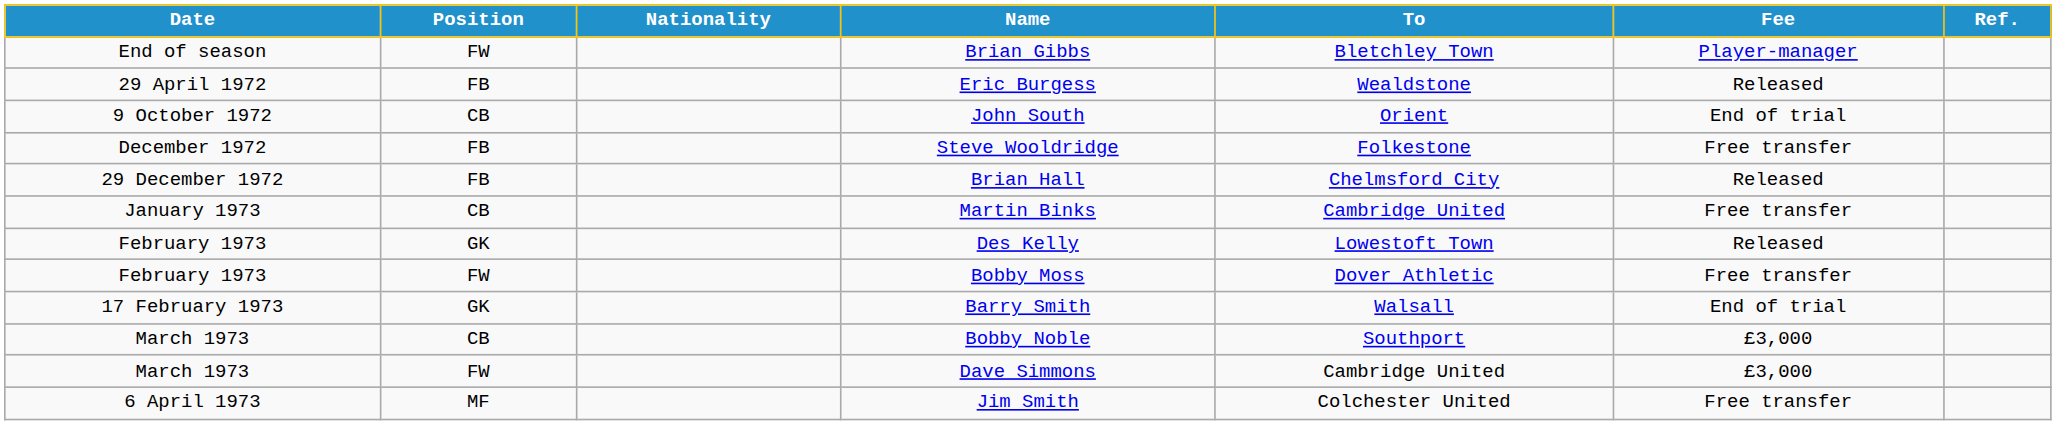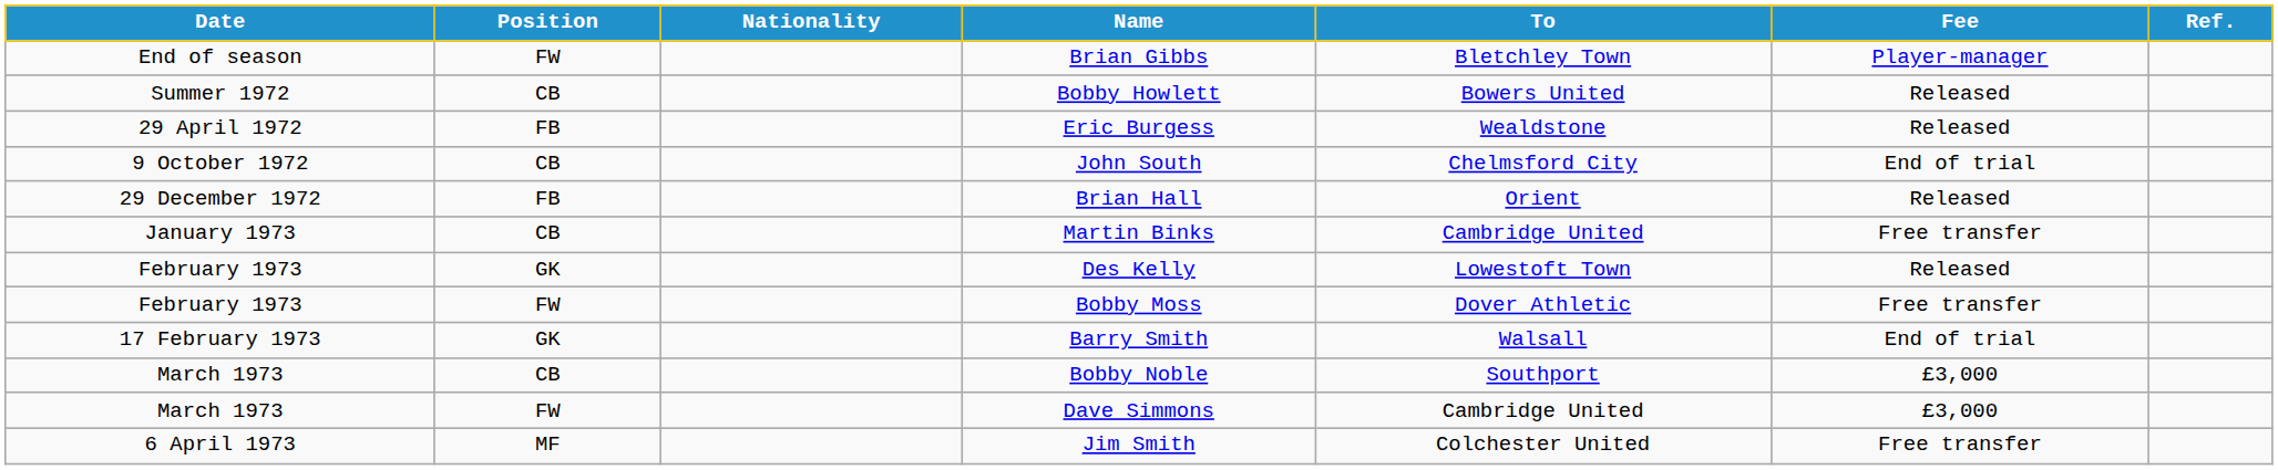+ row: Summer 1972 | CB | Bobby Howlett | Bowers United | Released
John South | To: Orient -> Chelmsford City
- row: December 1972 | FB | Steve Wooldridge | Folkestone | Free transfer
Brian Hall | To: Chelmsford City -> Orient
